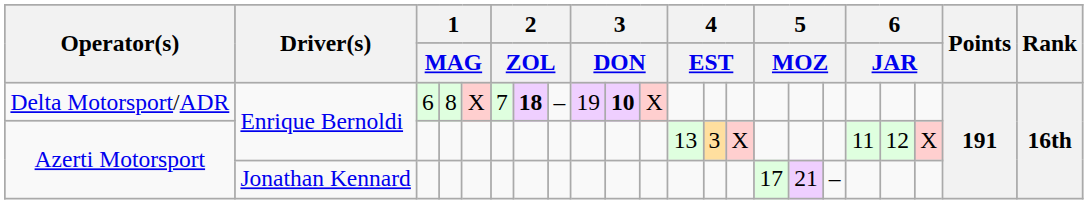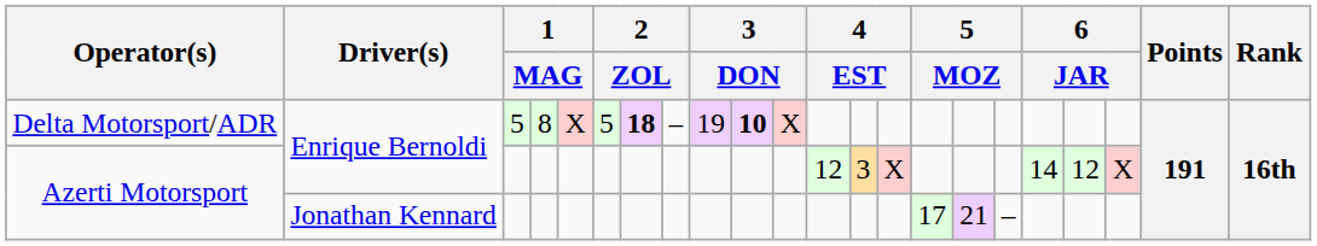Delta Motorsport/ADR | column 3: 6 -> 5
Delta Motorsport/ADR | column 6: 7 -> 5
Azerti Motorsport / Enrique Bernoldi | column 12: 13 -> 12
Azerti Motorsport / Enrique Bernoldi | column 18: 11 -> 14
